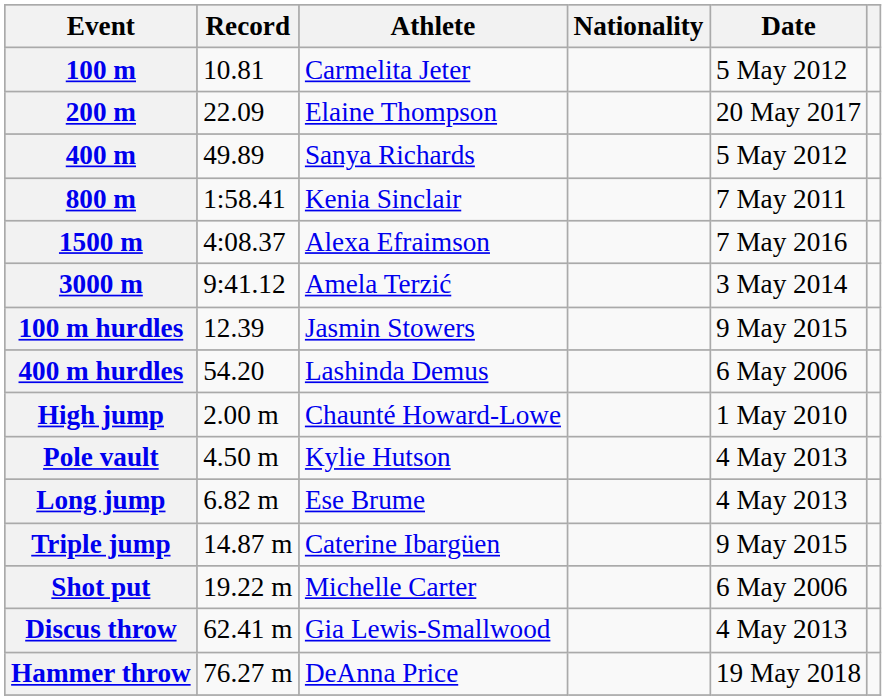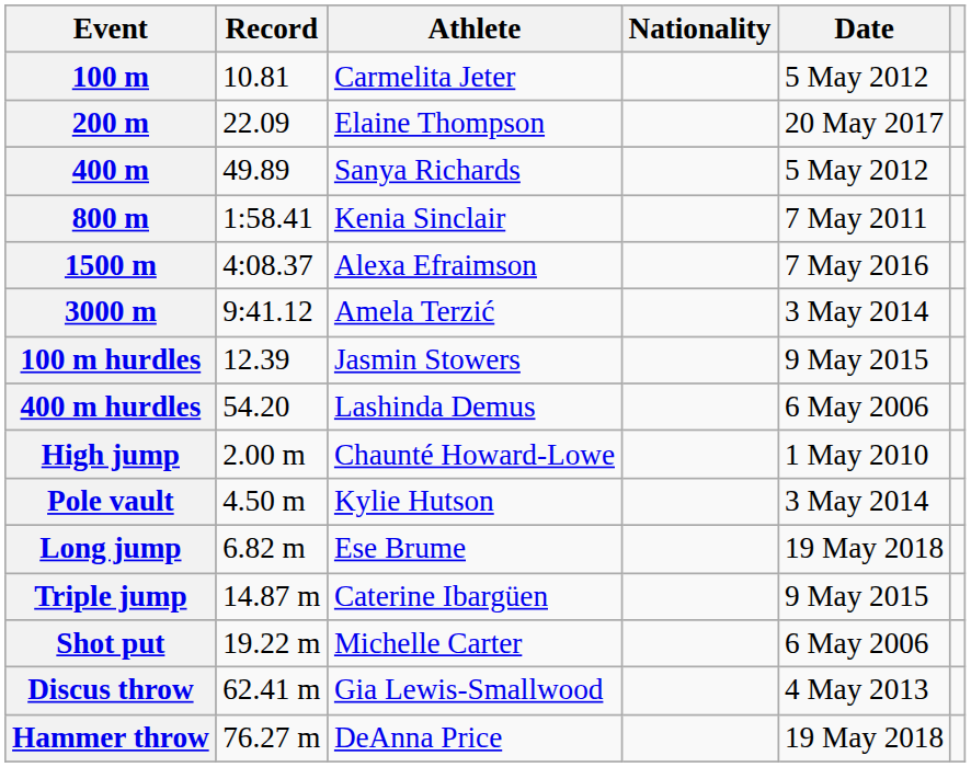Pole vault | Date: 4 May 2013 -> 3 May 2014
Long jump | Date: 4 May 2013 -> 19 May 2018
